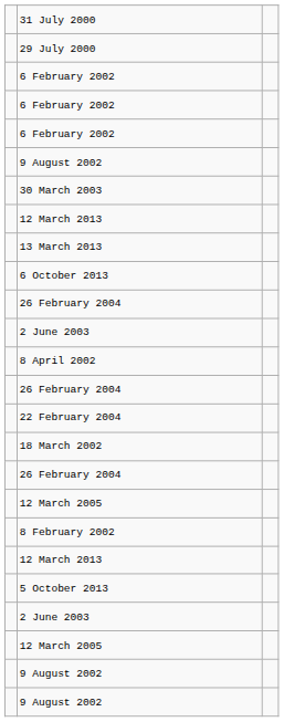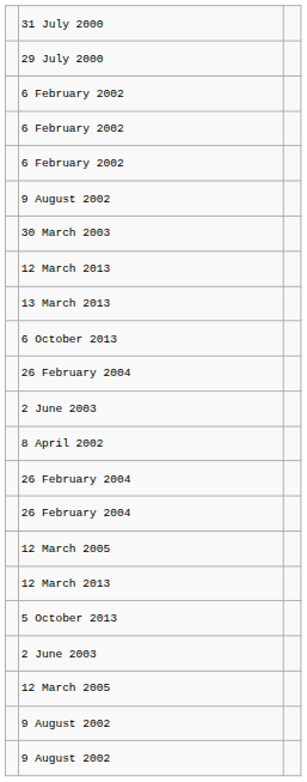- row: 22 February 2004
- row: 18 March 2002
- row: 8 February 2002
